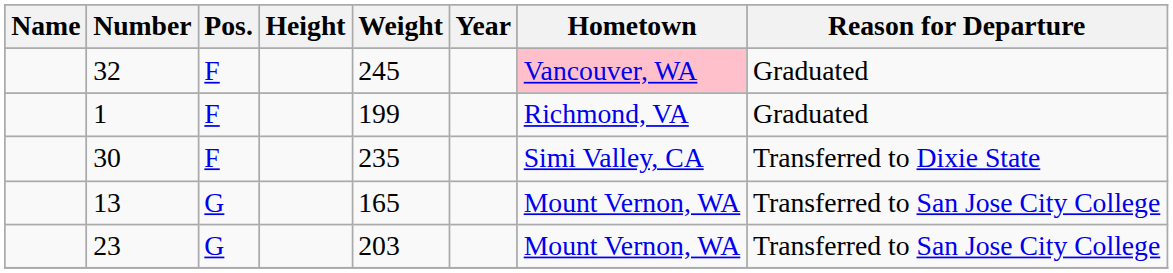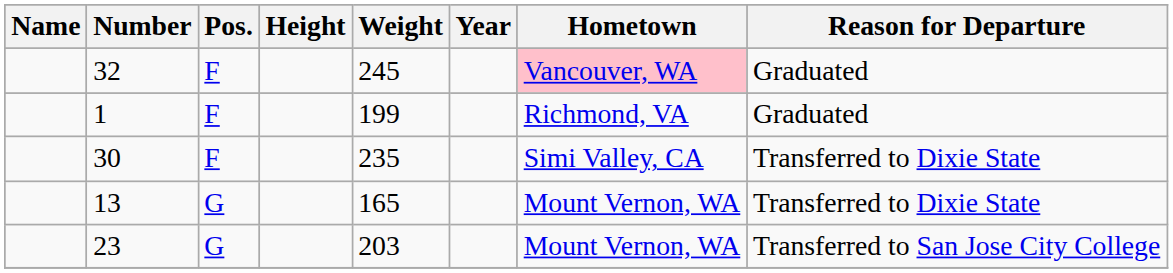13 | Reason for Departure: Transferred to San Jose City College -> Transferred to Dixie State
